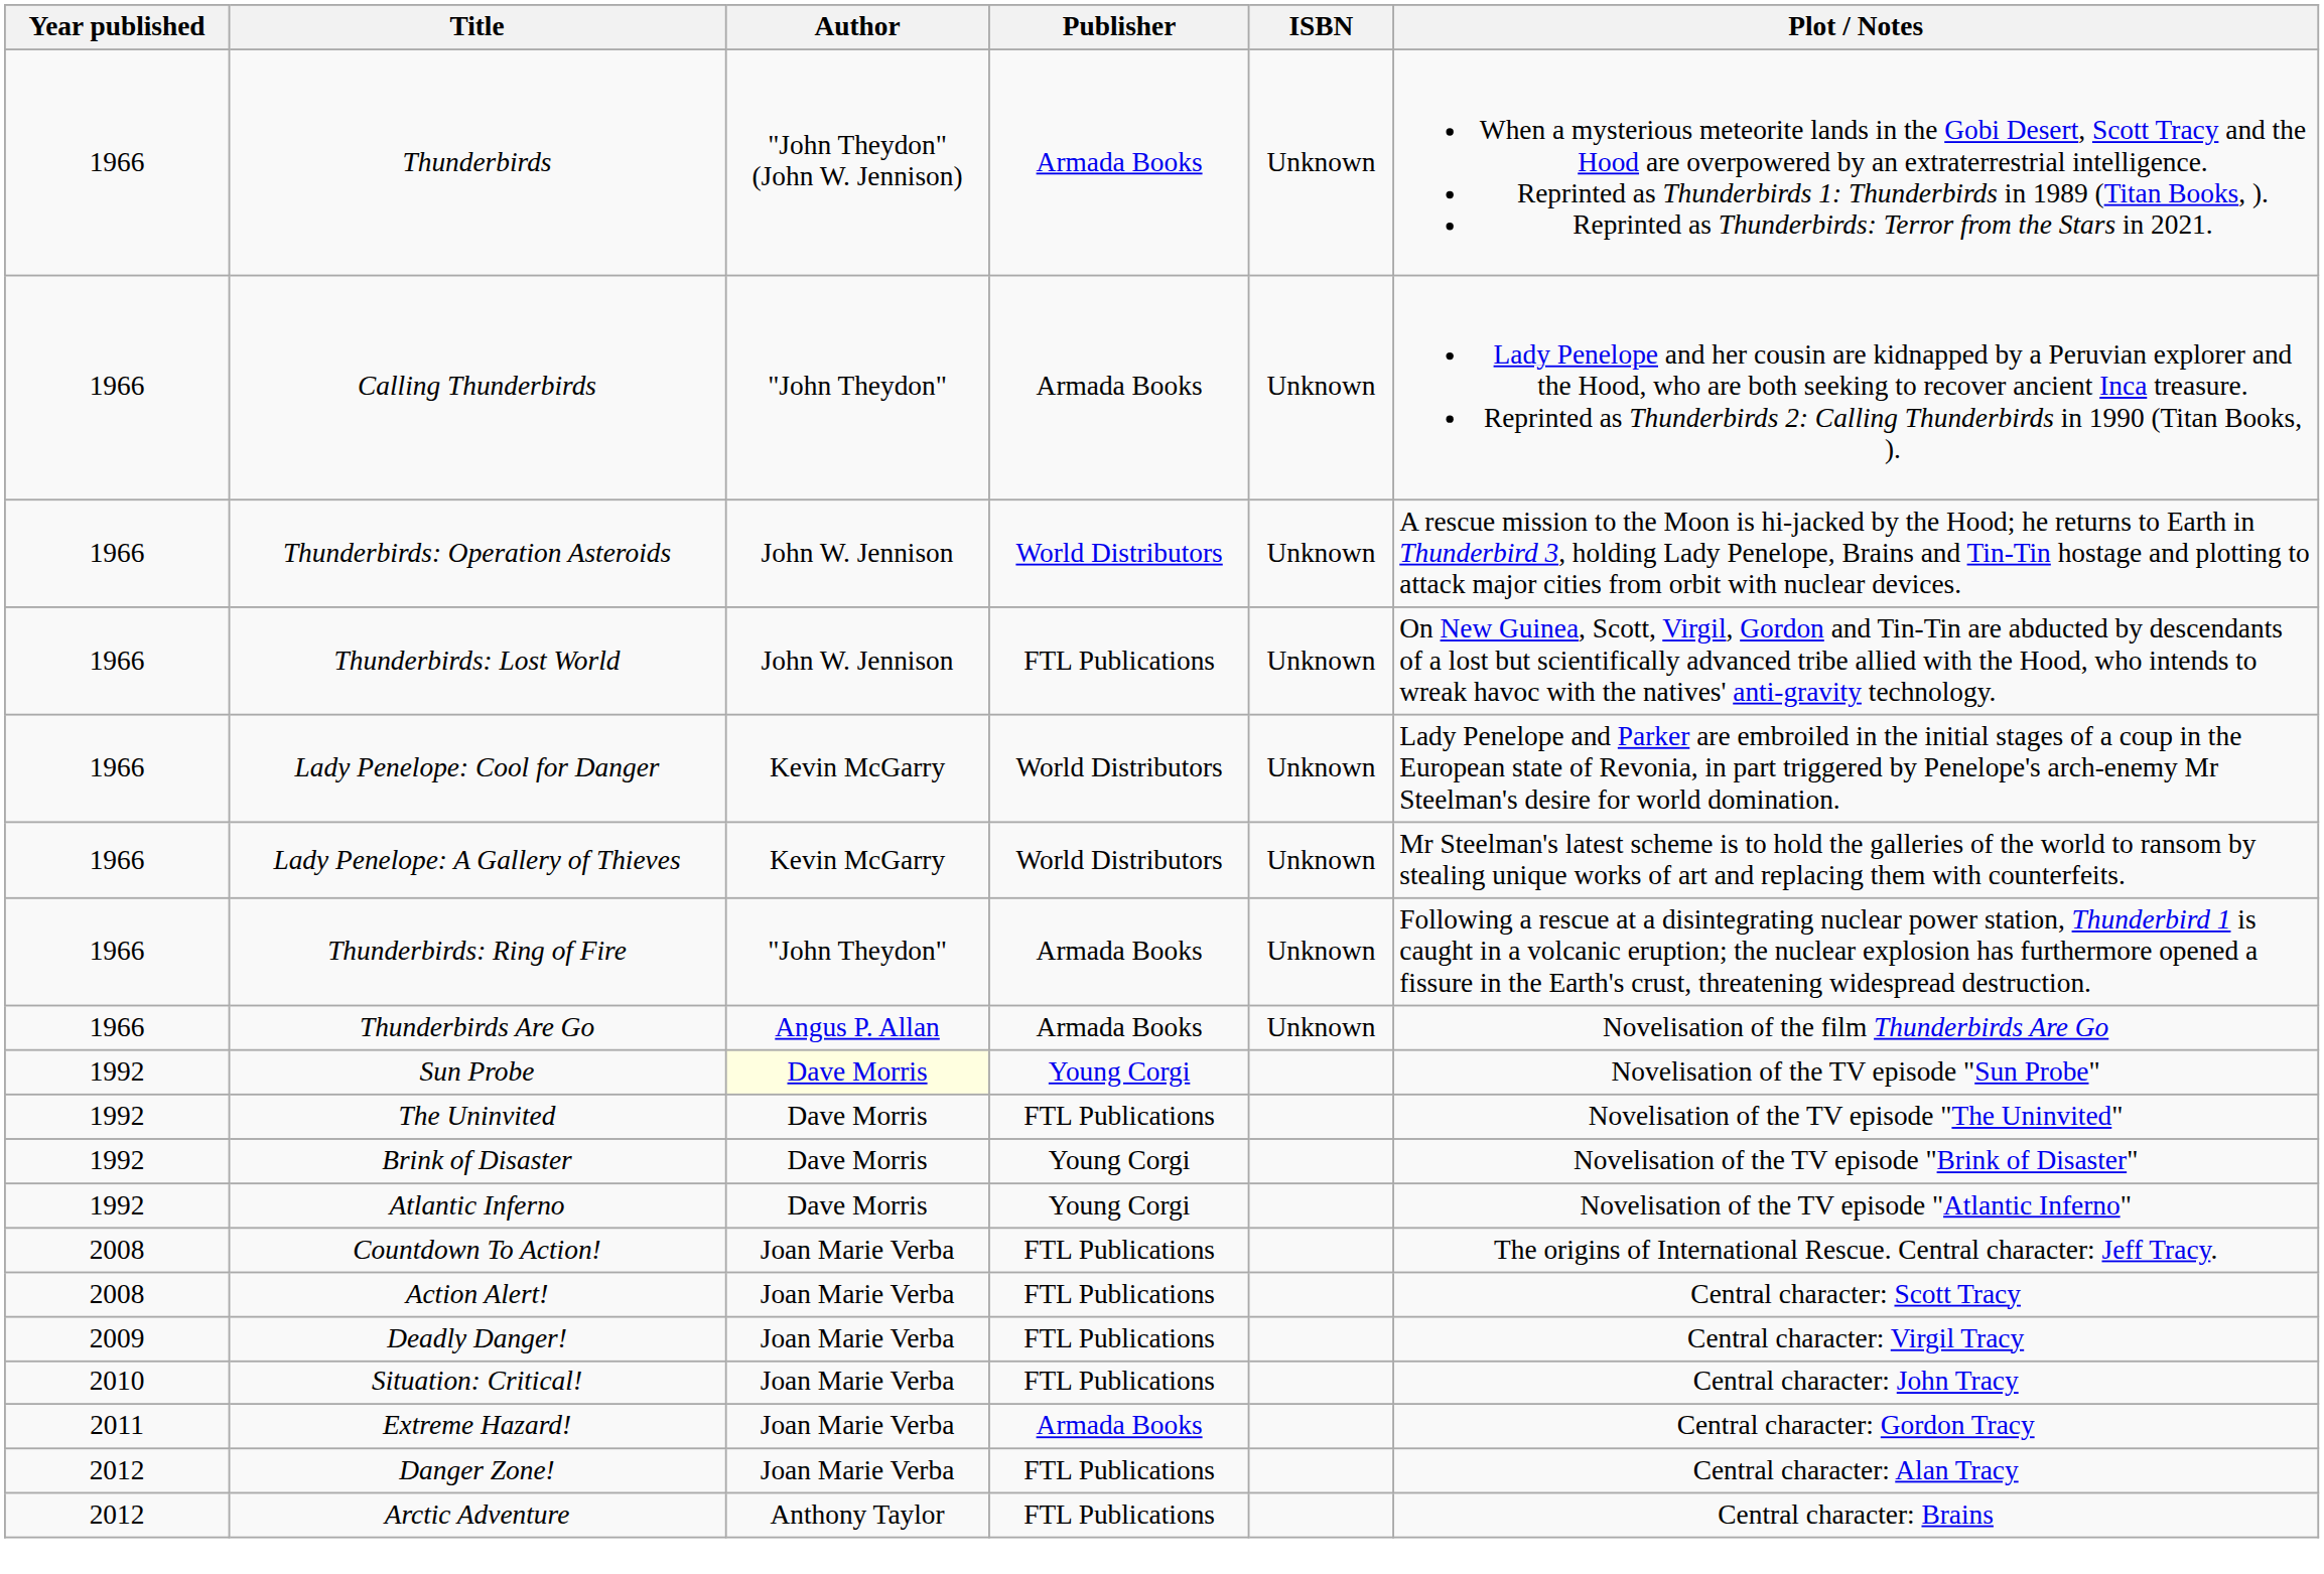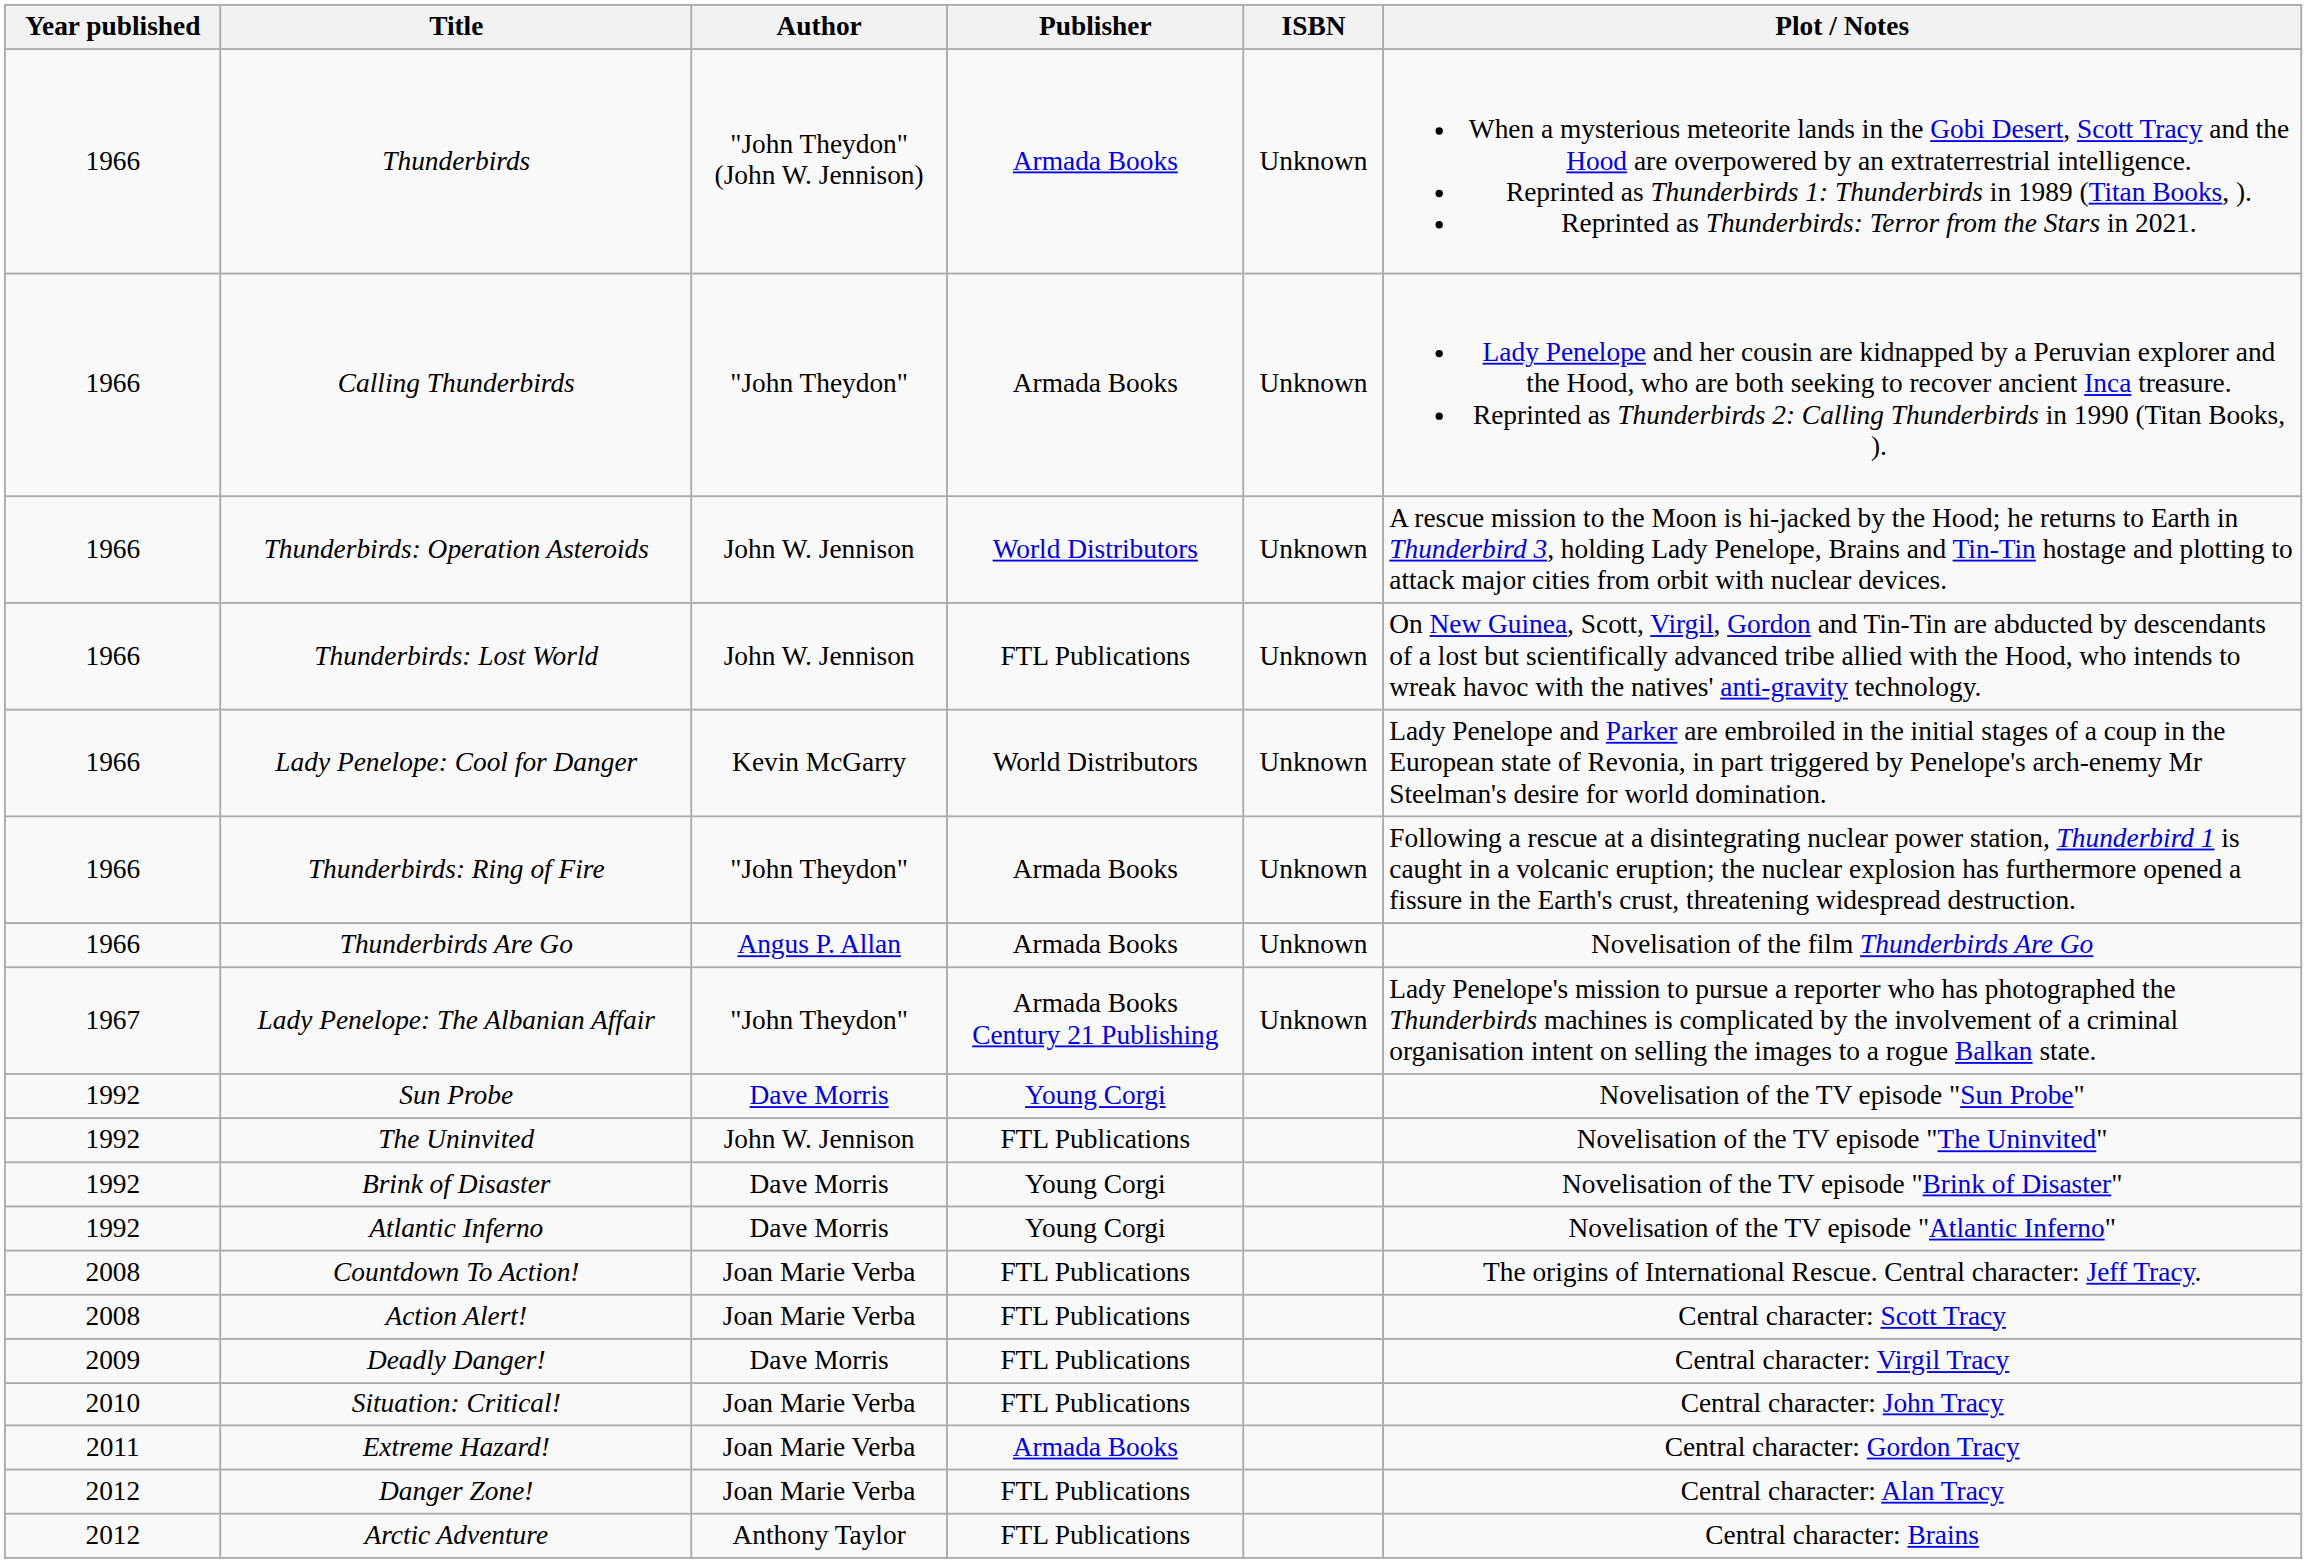- row: 1966 | Lady Penelope: A Gallery of Thieves | Kevin McGarry | World Distributors | Unknown | Mr Steelman's latest scheme is to hold the galleries of the world to ransom by stealing unique works of art and replacing them with counterfeits.
+ row: 1967 | Lady Penelope: The Albanian Affair | "John Theydon" | Armada Books Century 21 Publishing | Unknown | Lady Penelope's mission to pursue a reporter who has photographed the Thunderbirds machines is complicated by the involvement of a criminal organisation intent on selling the images to a rogue Balkan state.
Sun Probe | Author: lightyellow background -> no background
The Uninvited | Author: Dave Morris -> John W. Jennison
Deadly Danger! | Author: Joan Marie Verba -> Dave Morris
